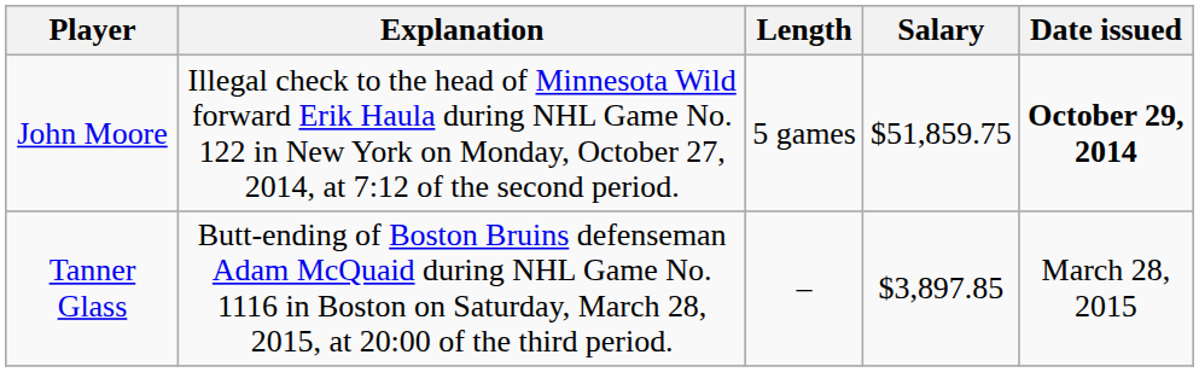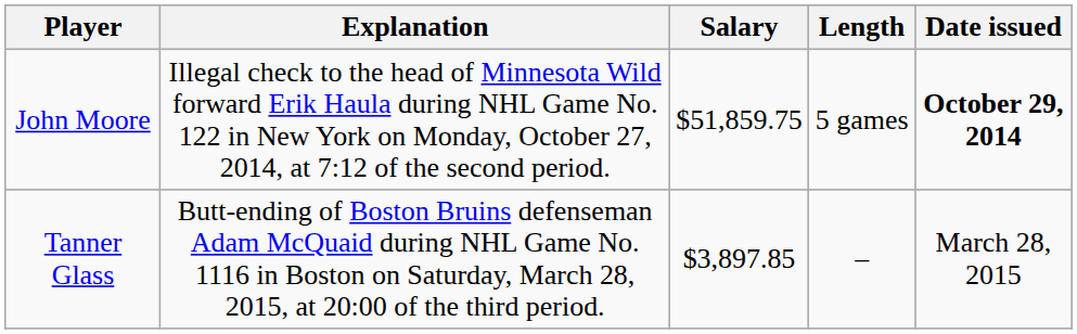columns swapped: Length <-> Salary
